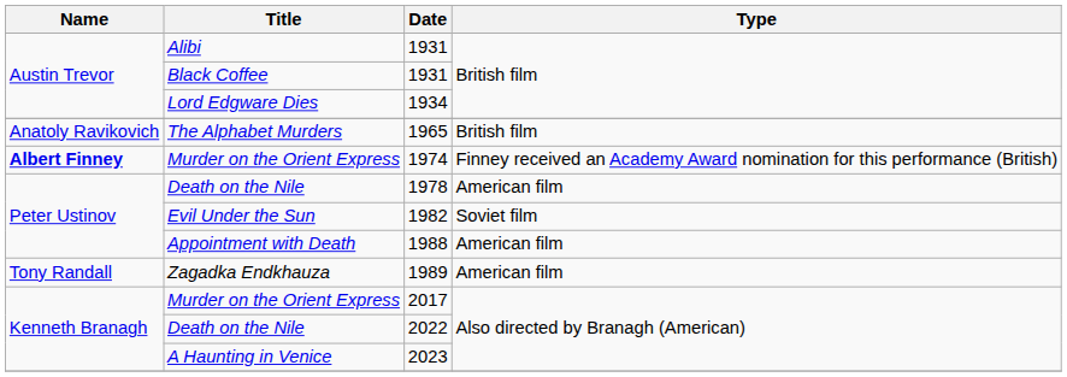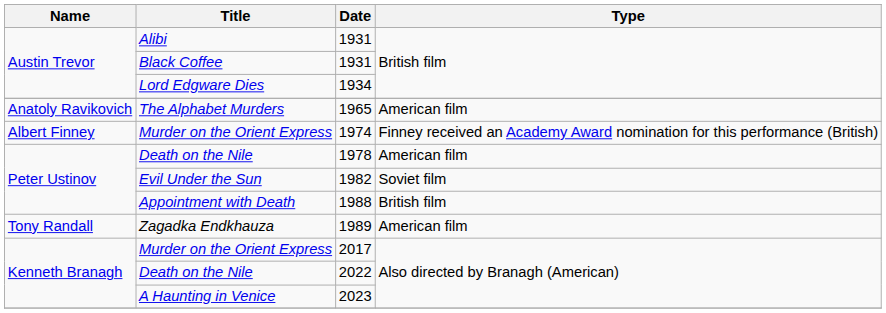1965 | Type: British film -> American film
1974 | Name: bold -> normal
1988 | Type: American film -> British film
